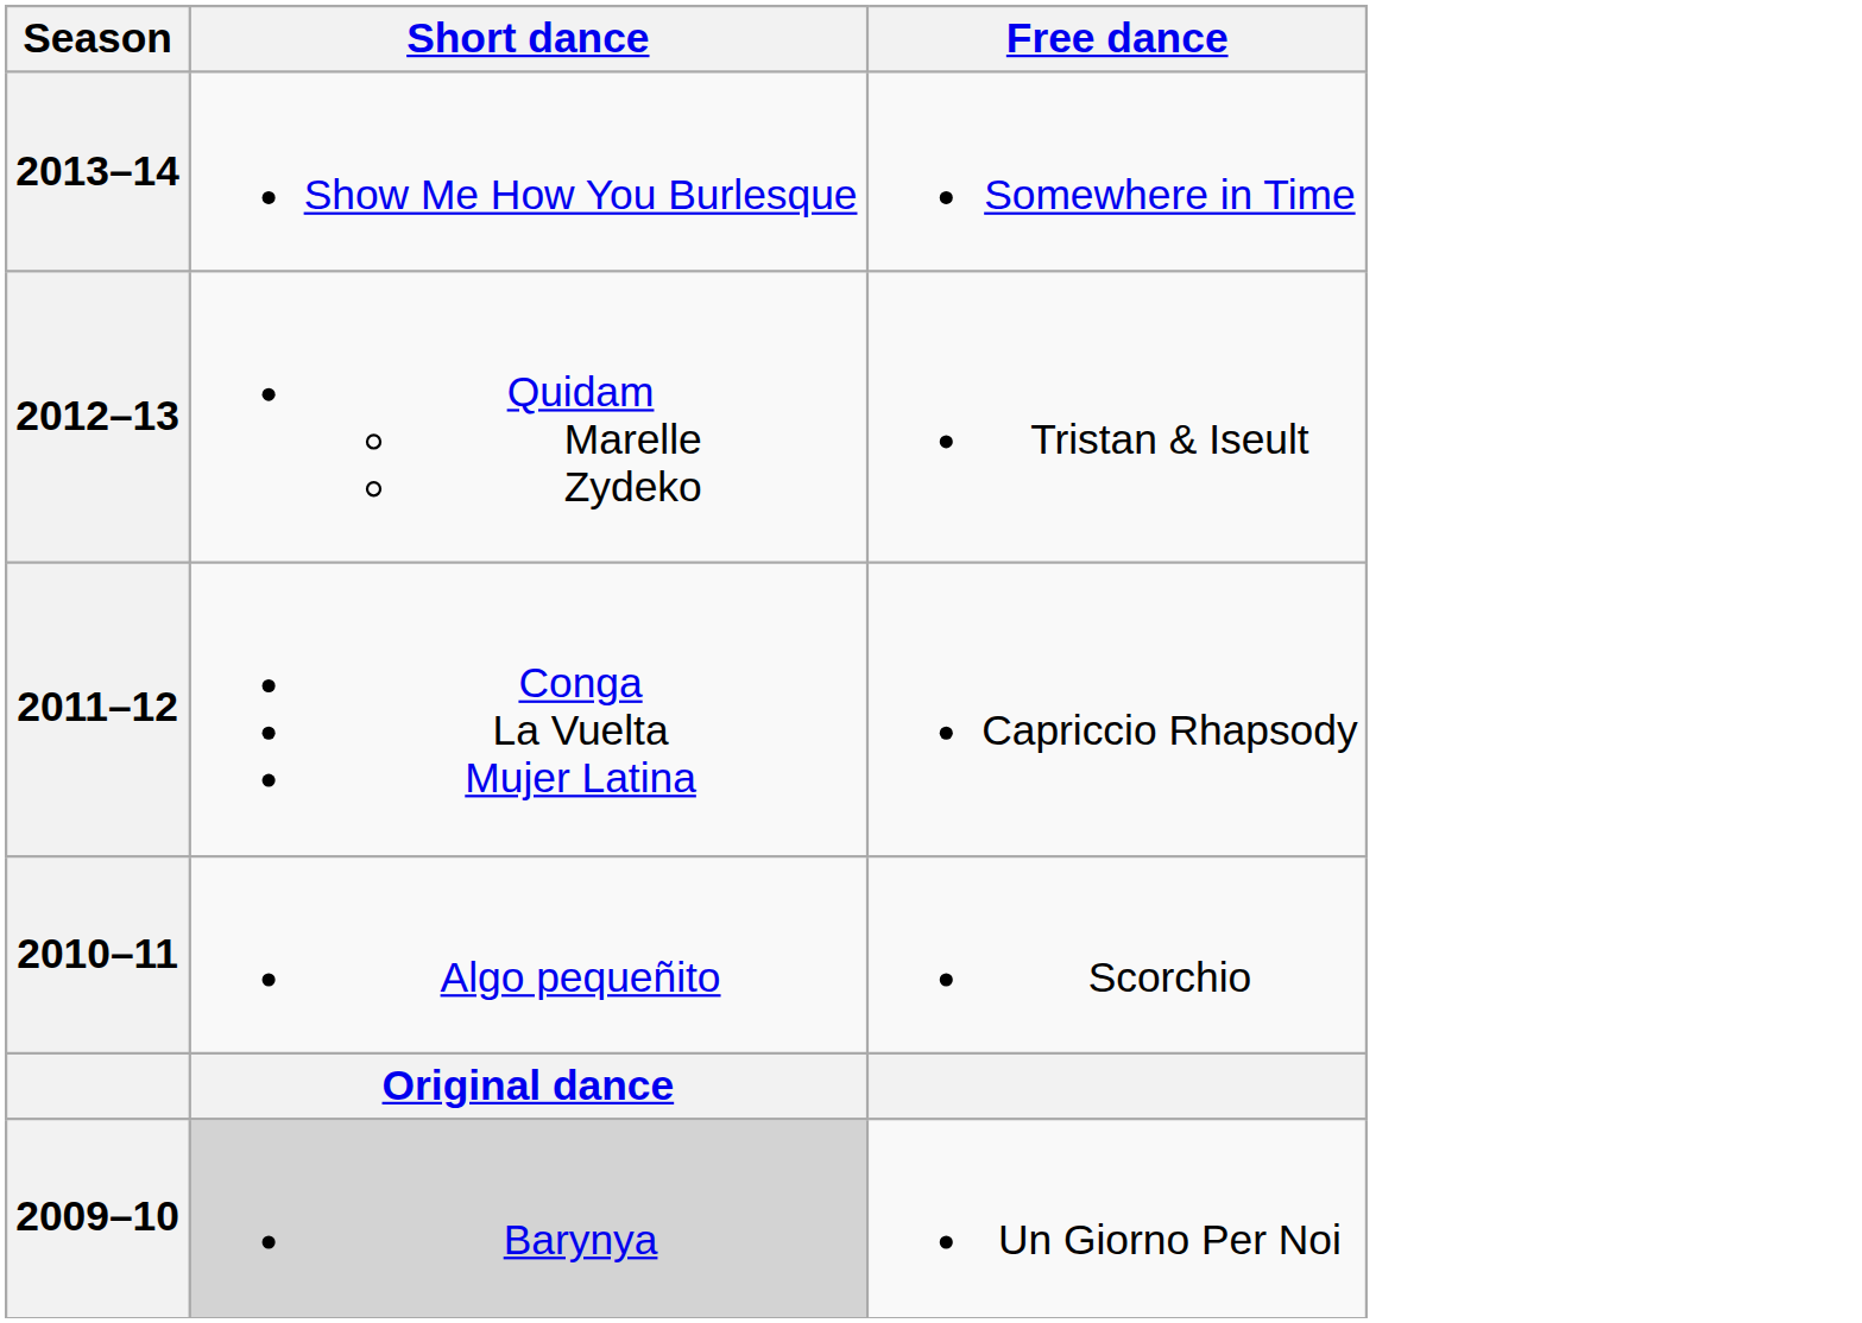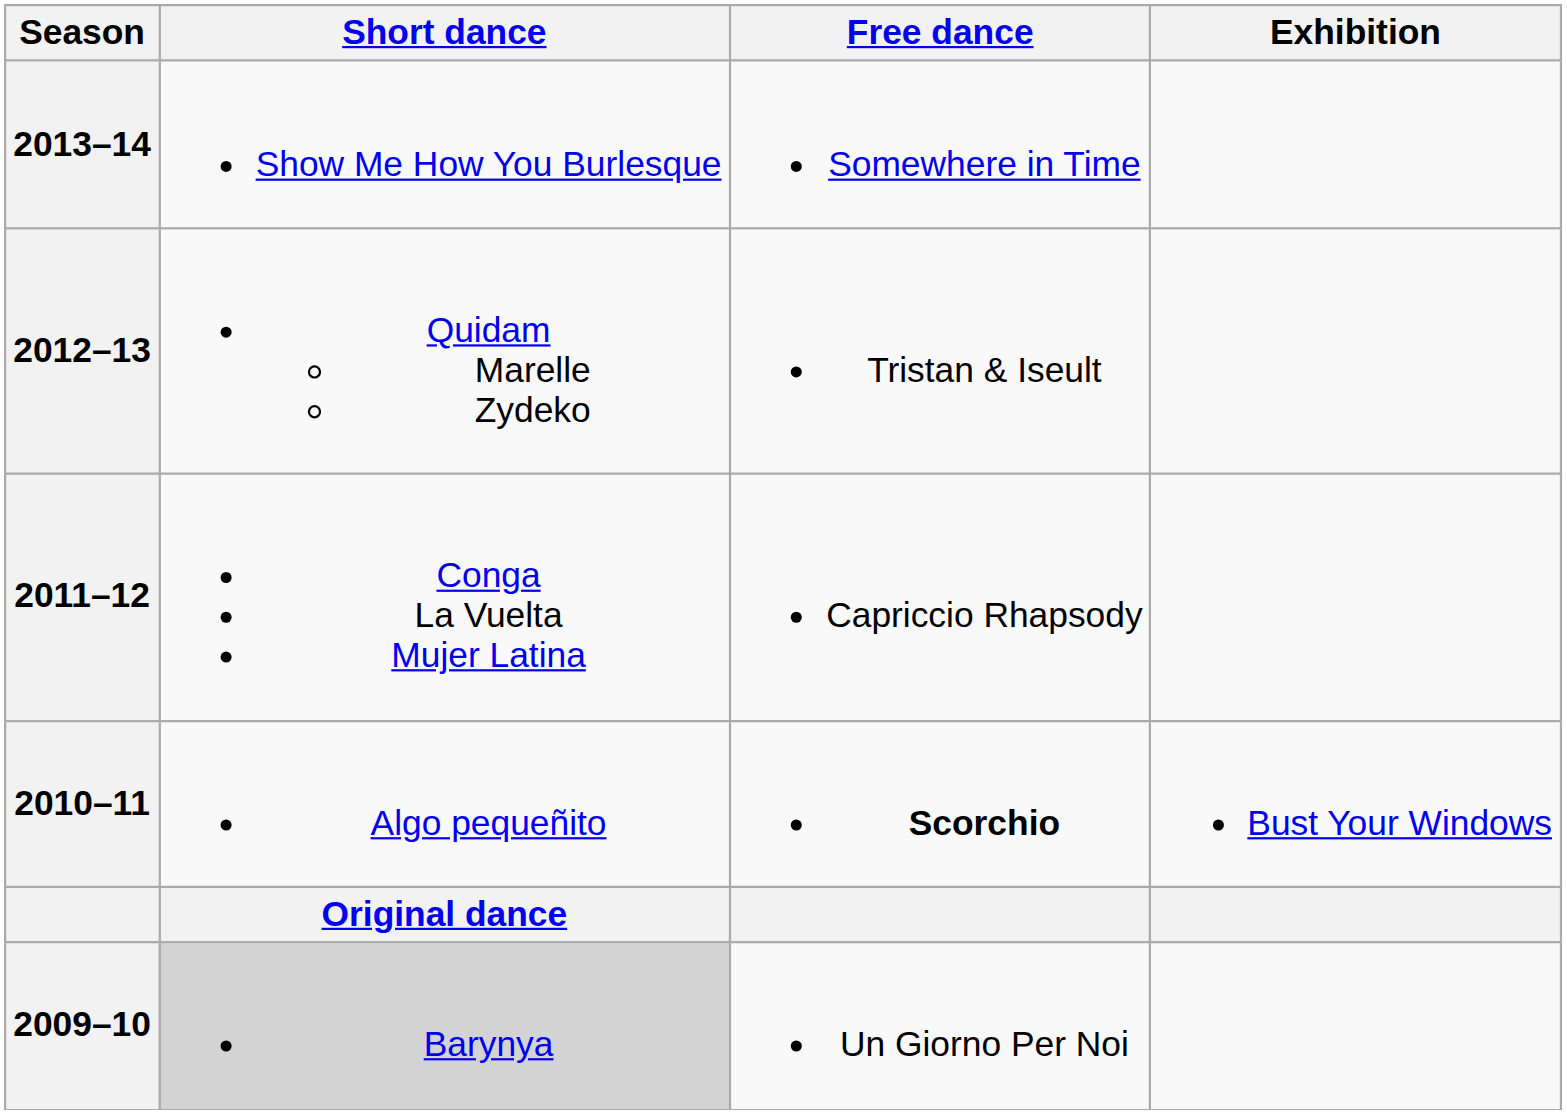+ column: Exhibition | Bust Your Windows
2010–11 | Free dance: normal -> bold
